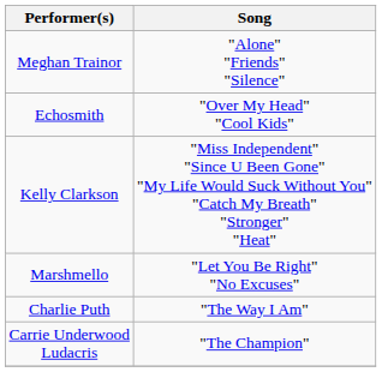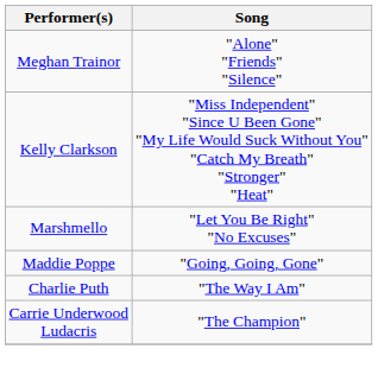- row: Echosmith | "Over My Head" "Cool Kids"
+ row: Maddie Poppe | "Going, Going, Gone"
